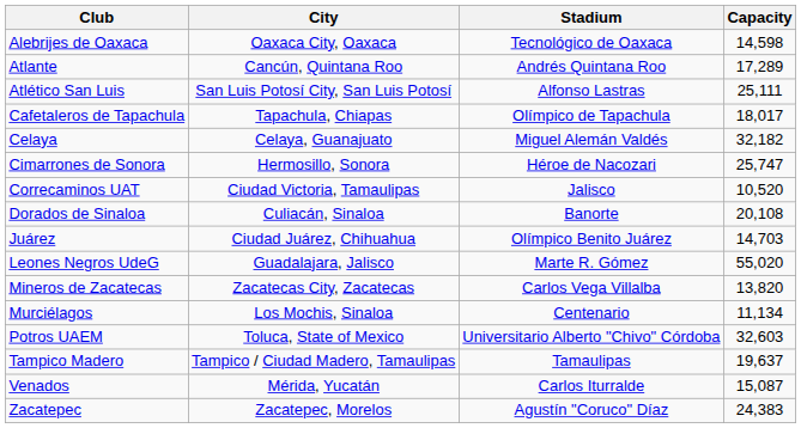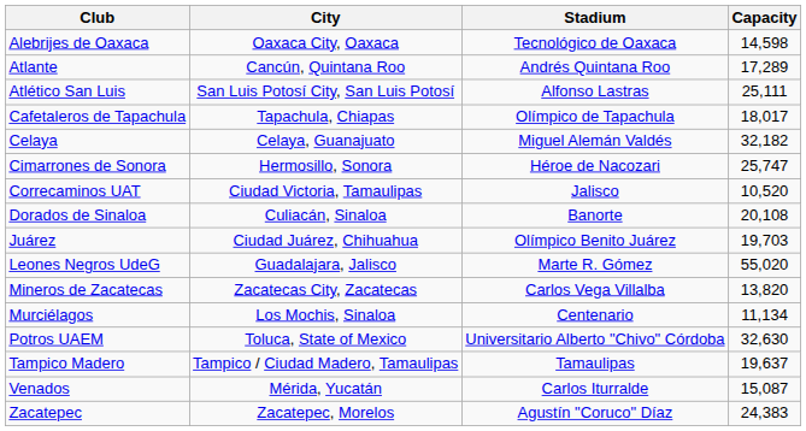Juárez | Capacity: 14,703 -> 19,703
Potros UAEM | Capacity: 32,603 -> 32,630
